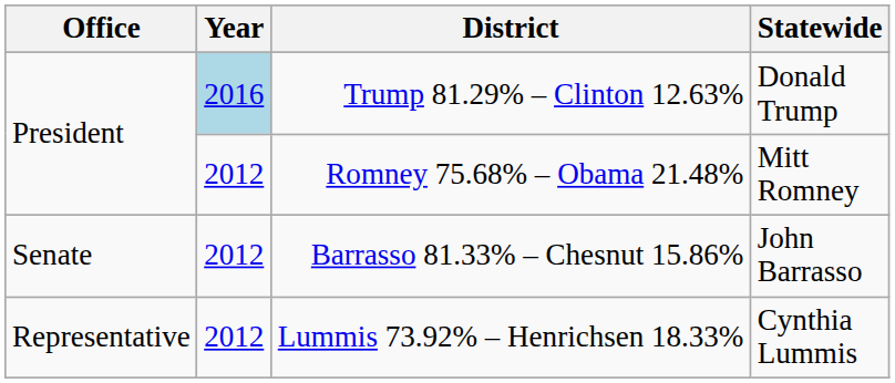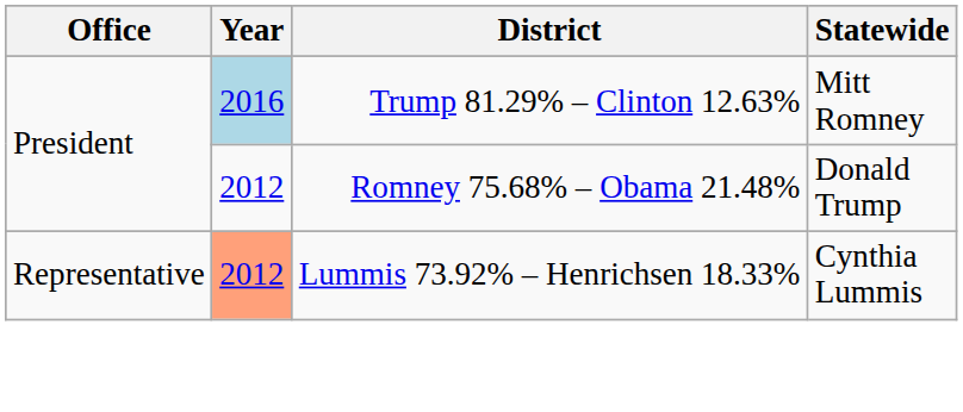Trump 81.29% – Clinton 12.63% | Statewide: Donald Trump -> Mitt Romney
Romney 75.68% – Obama 21.48% | Statewide: Mitt Romney -> Donald Trump
- row: Senate | 2012 | Barrasso 81.33% – Chesnut 15.86% | John Barrasso
Lummis 73.92% – Henrichsen 18.33% | Year: no background -> lightsalmon background
